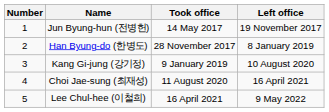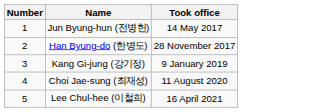- column: Left office | 19 November 2017 | 8 January 2019 | 10 August 2020 | 16 April 2021 | 9 May 2022
